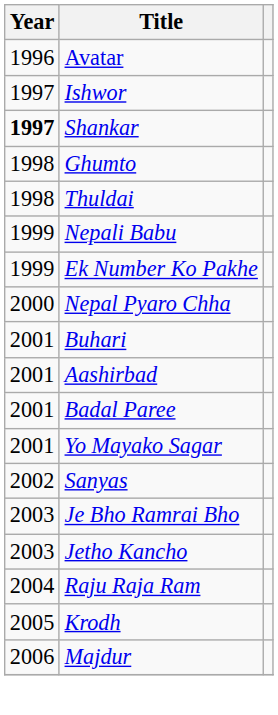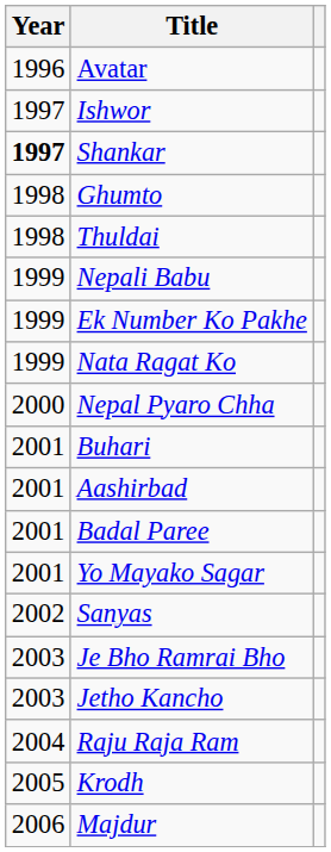+ row: 1999 | Nata Ragat Ko
